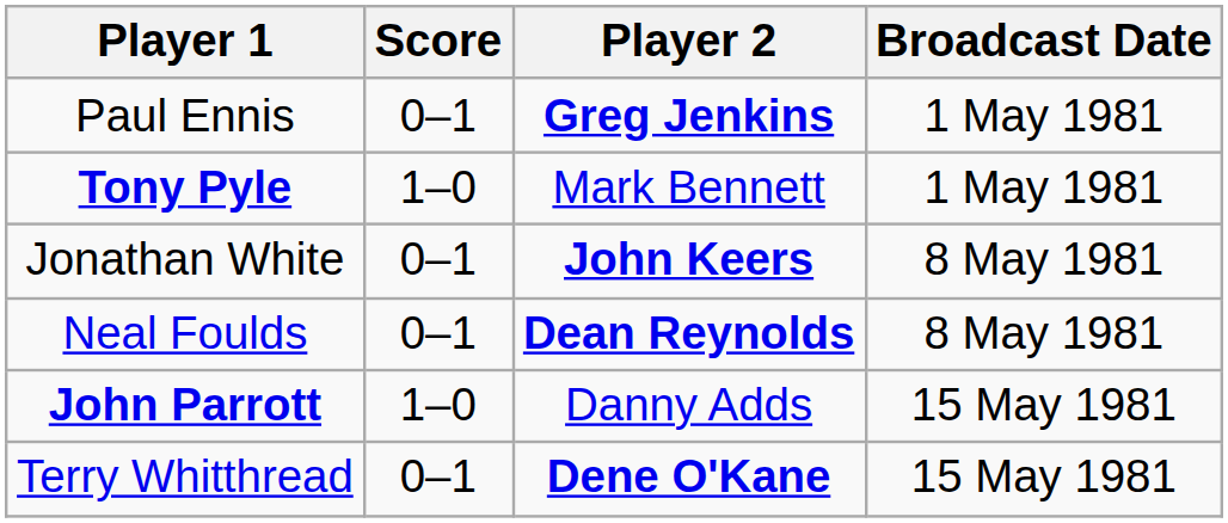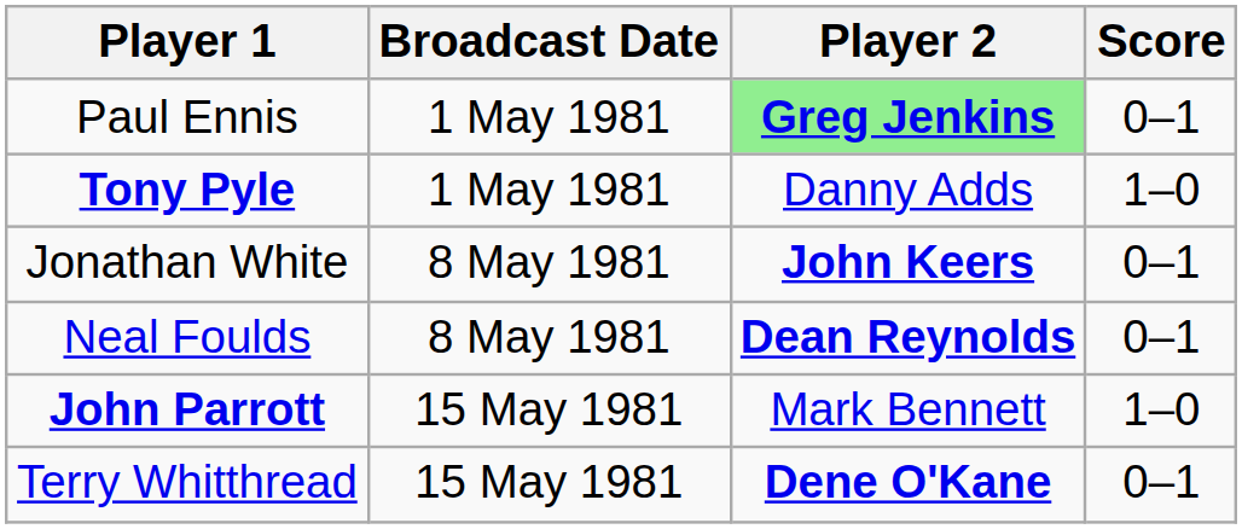columns swapped: Score <-> Broadcast Date
Paul Ennis | Player 2: no background -> lightgreen background
Tony Pyle | Player 2: Mark Bennett -> Danny Adds
John Parrott | Player 2: Danny Adds -> Mark Bennett
